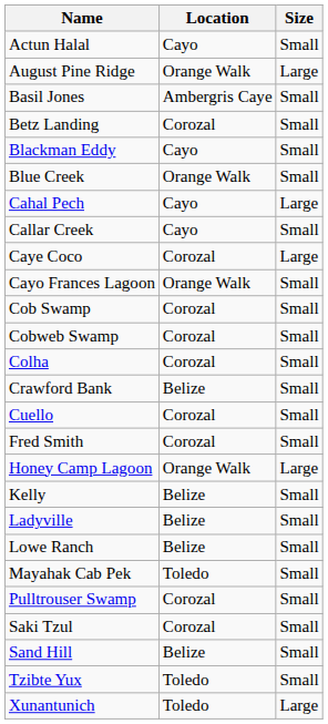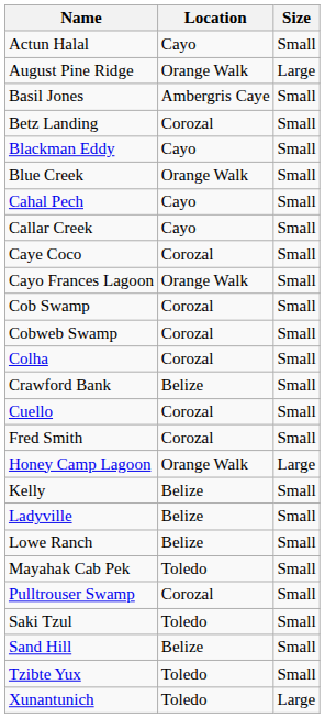Cahal Pech | Size: Large -> Small
Caye Coco | Size: Large -> Small
Saki Tzul | Location: Corozal -> Toledo
